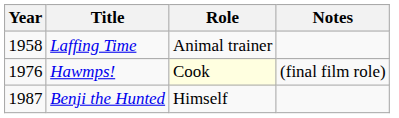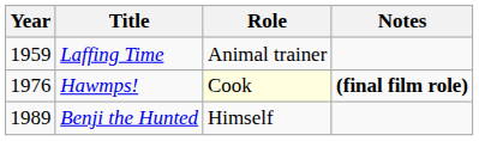Laffing Time | Year: 1958 -> 1959
Hawmps! | Notes: normal -> bold
Benji the Hunted | Year: 1987 -> 1989
